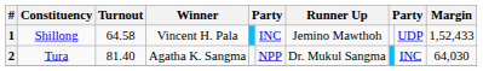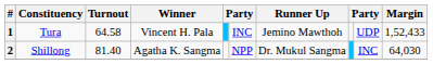1 | Constituency: Shillong -> Tura
2 | Constituency: Tura -> Shillong
